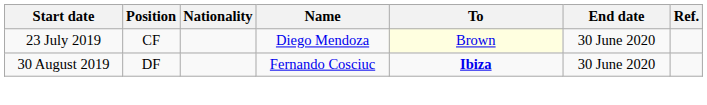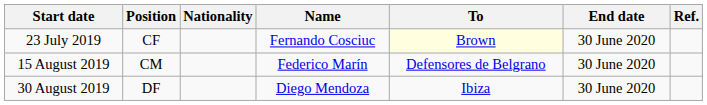23 July 2019 | Name: Diego Mendoza -> Fernando Cosciuc
+ row: 15 August 2019 | CM | Federico Marín | Defensores de Belgrano | 30 June 2020
30 August 2019 | Name: Fernando Cosciuc -> Diego Mendoza
30 August 2019 | To: bold -> normal
